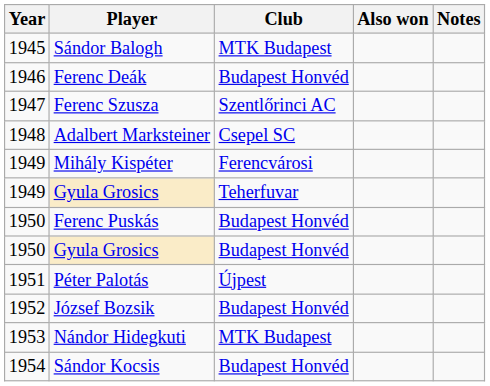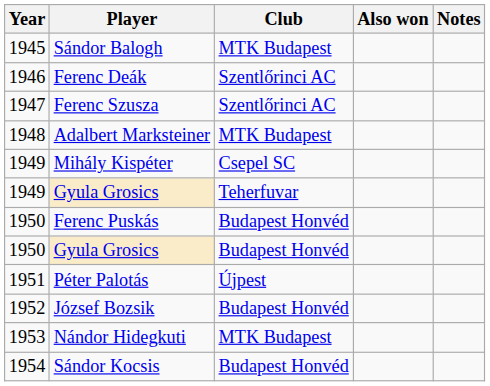Ferenc Deák | Club: Budapest Honvéd -> Szentlőrinci AC
Adalbert Marksteiner | Club: Csepel SC -> MTK Budapest
Mihály Kispéter | Club: Ferencvárosi -> Csepel SC
